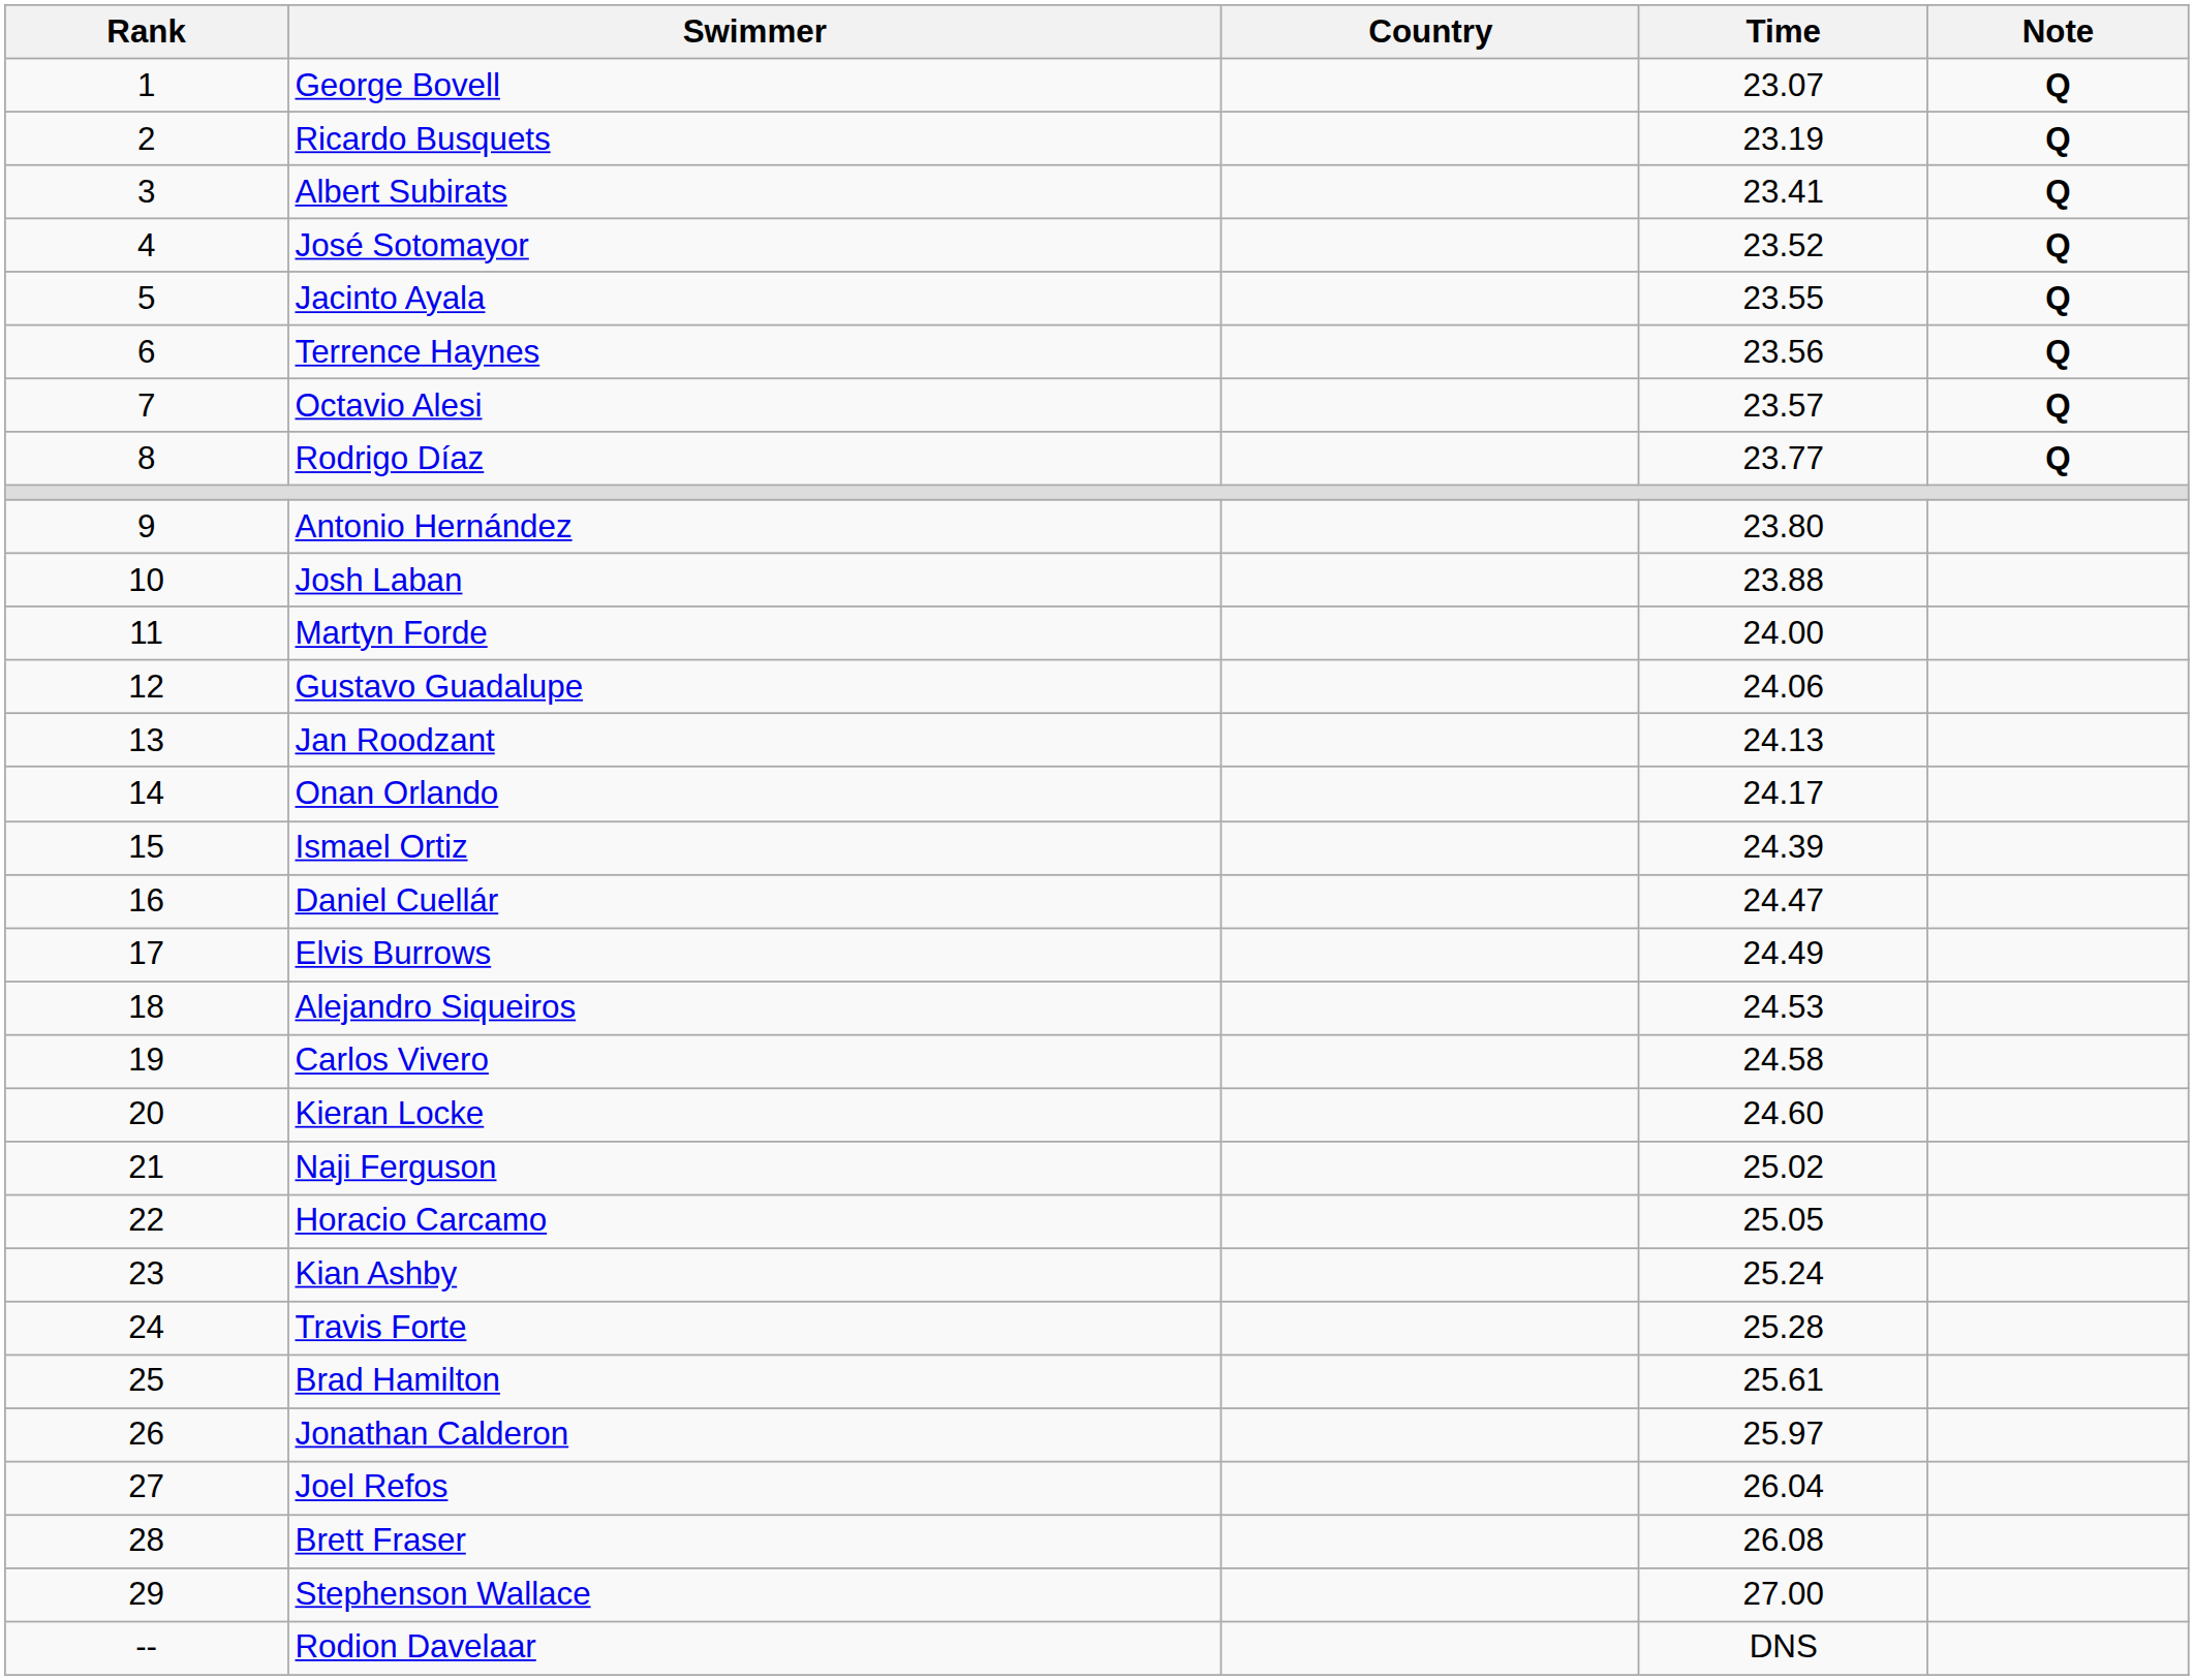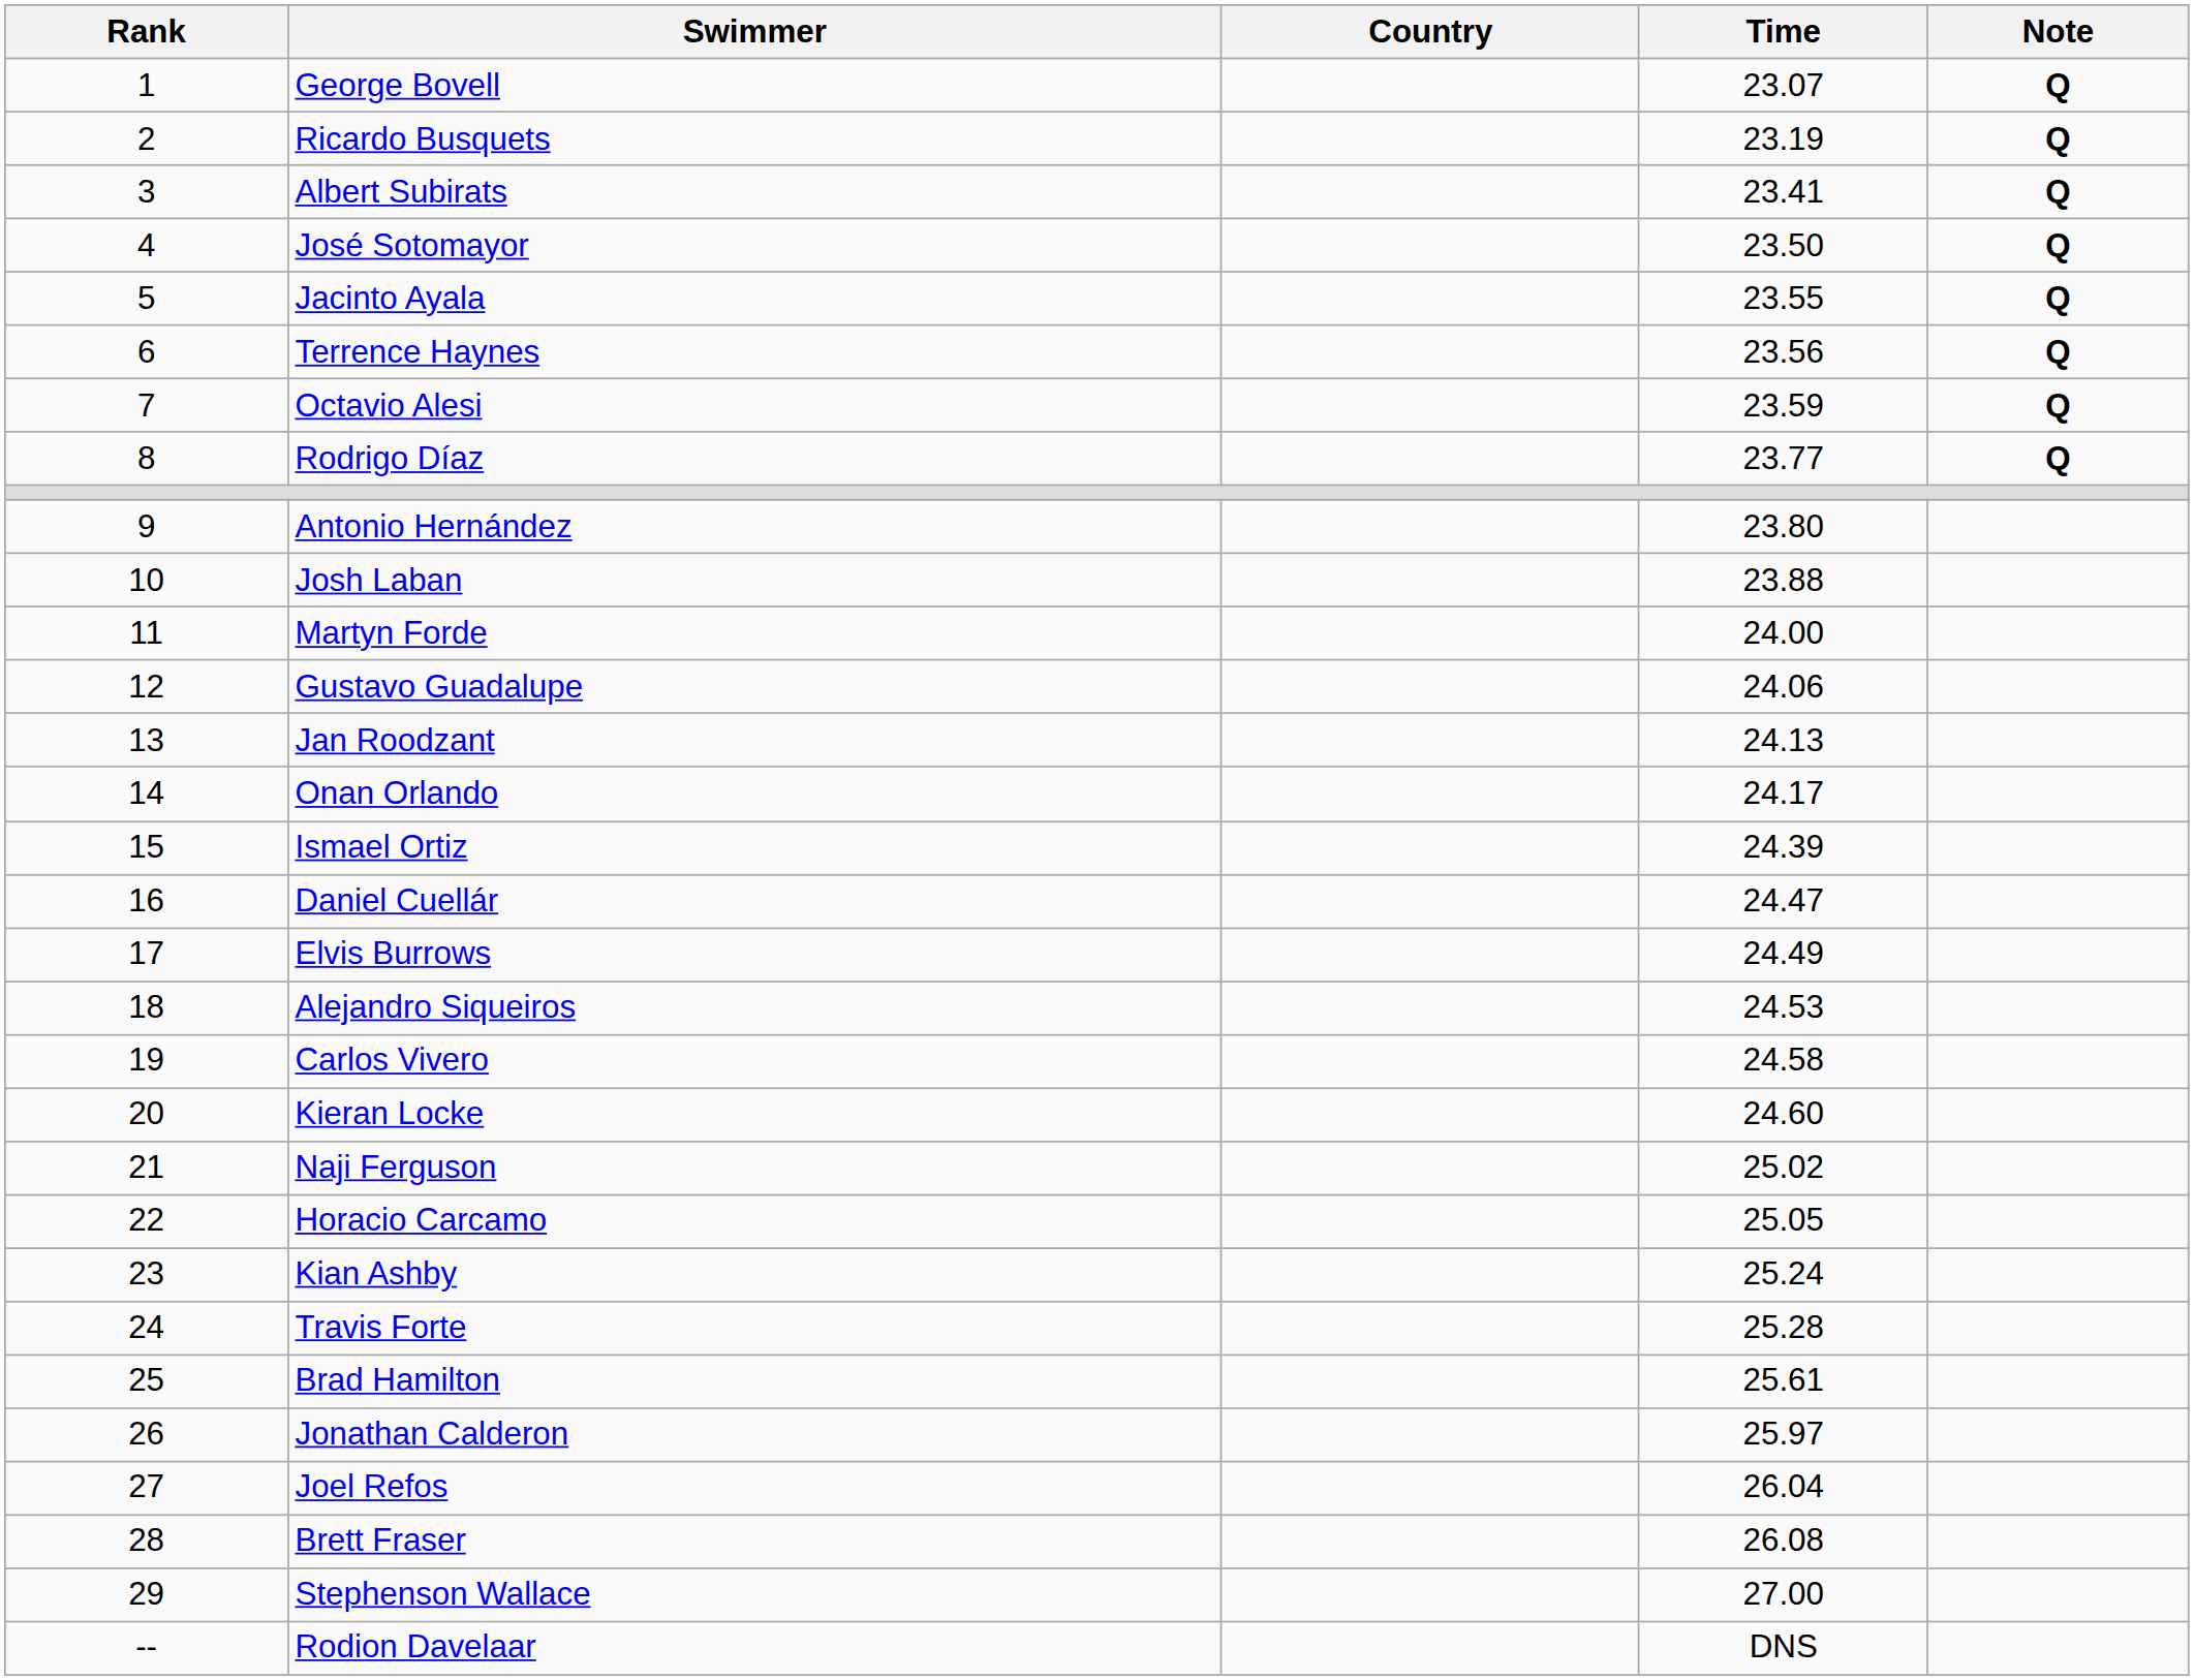José Sotomayor | Time: 23.52 -> 23.50
Octavio Alesi | Time: 23.57 -> 23.59
